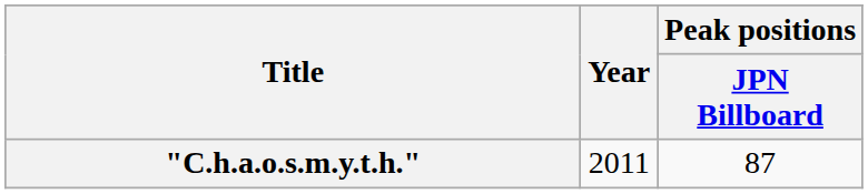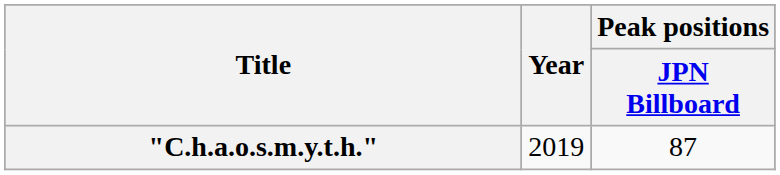"C.h.a.o.s.m.y.t.h." | Year: 2011 -> 2019
